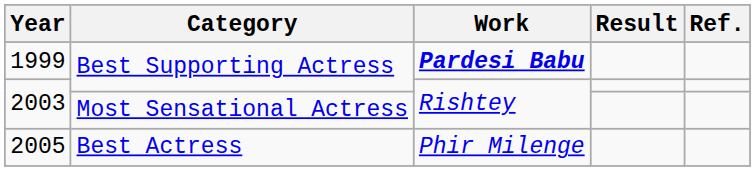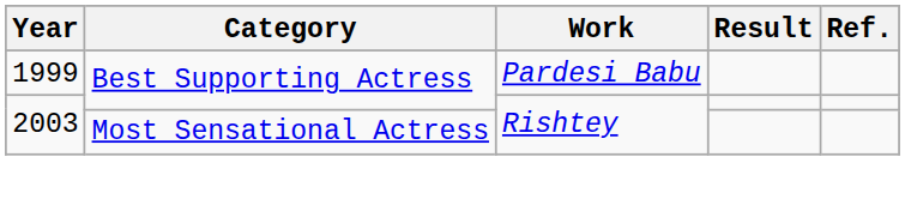1999 | Work: bold -> normal
- row: 2005 | Best Actress | Phir Milenge
